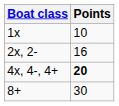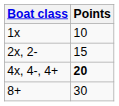2x, 2- | Points: 16 -> 15
